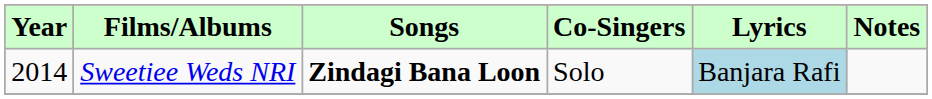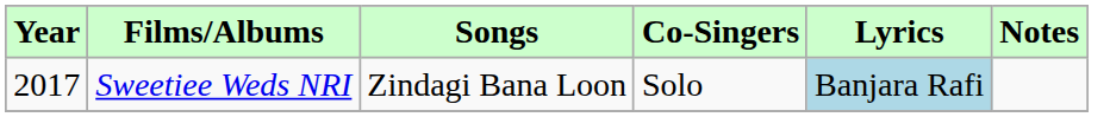Sweetiee Weds NRI | Year: 2014 -> 2017
Sweetiee Weds NRI | Songs: bold -> normal
